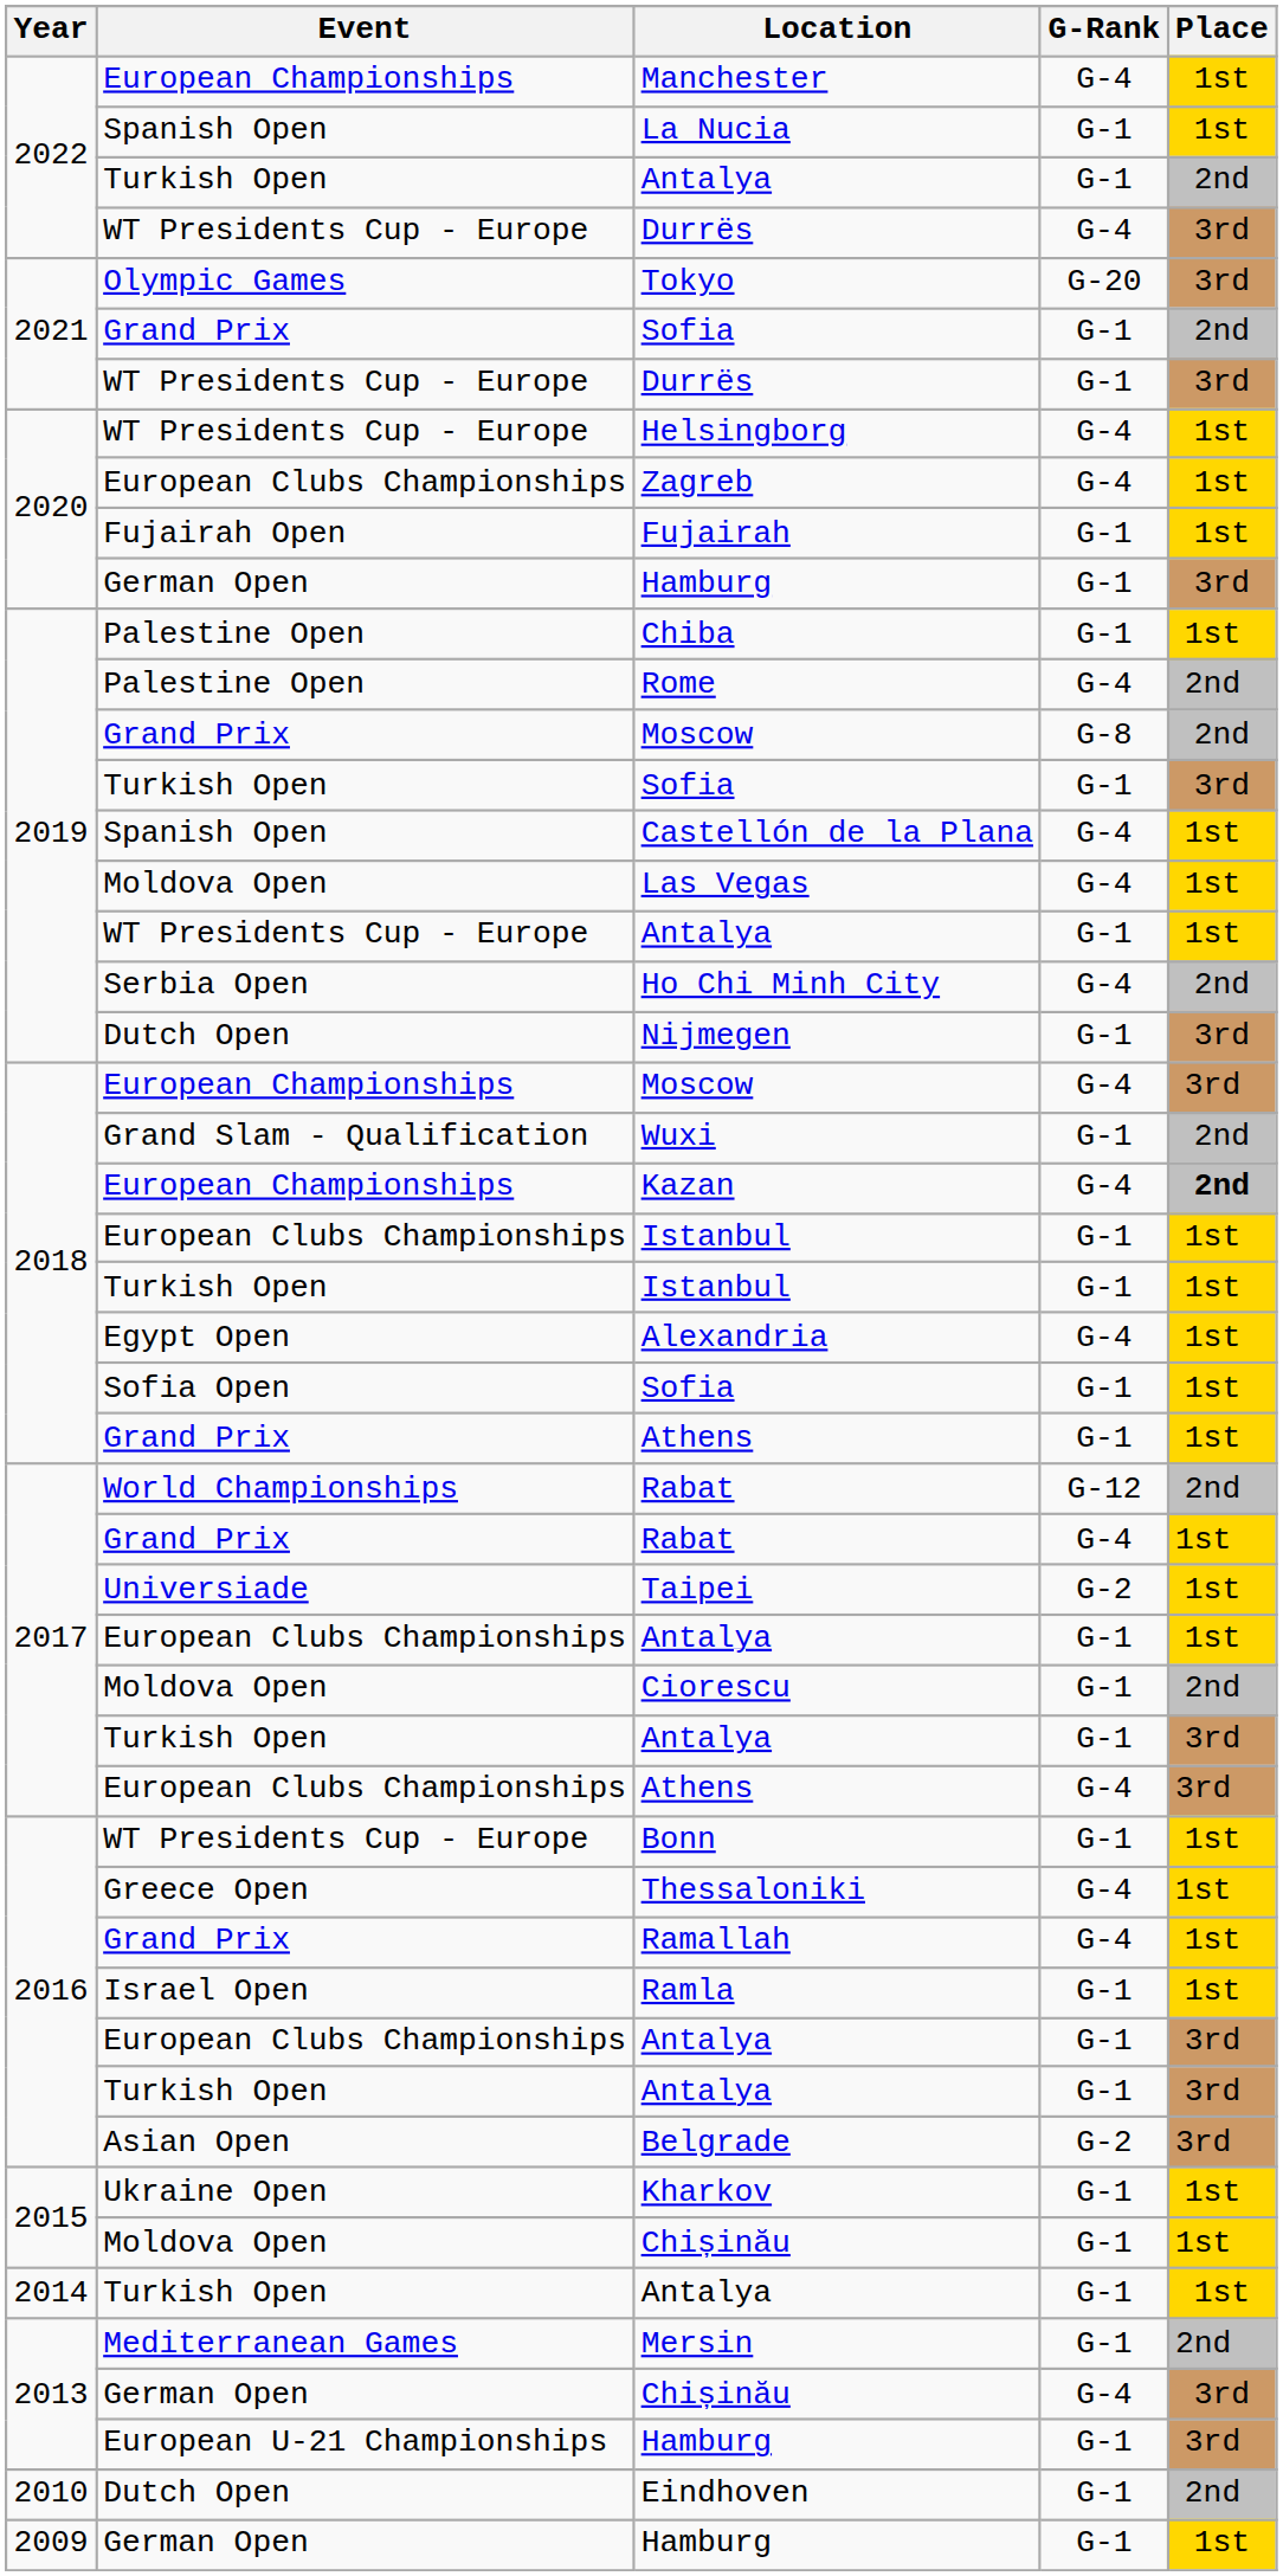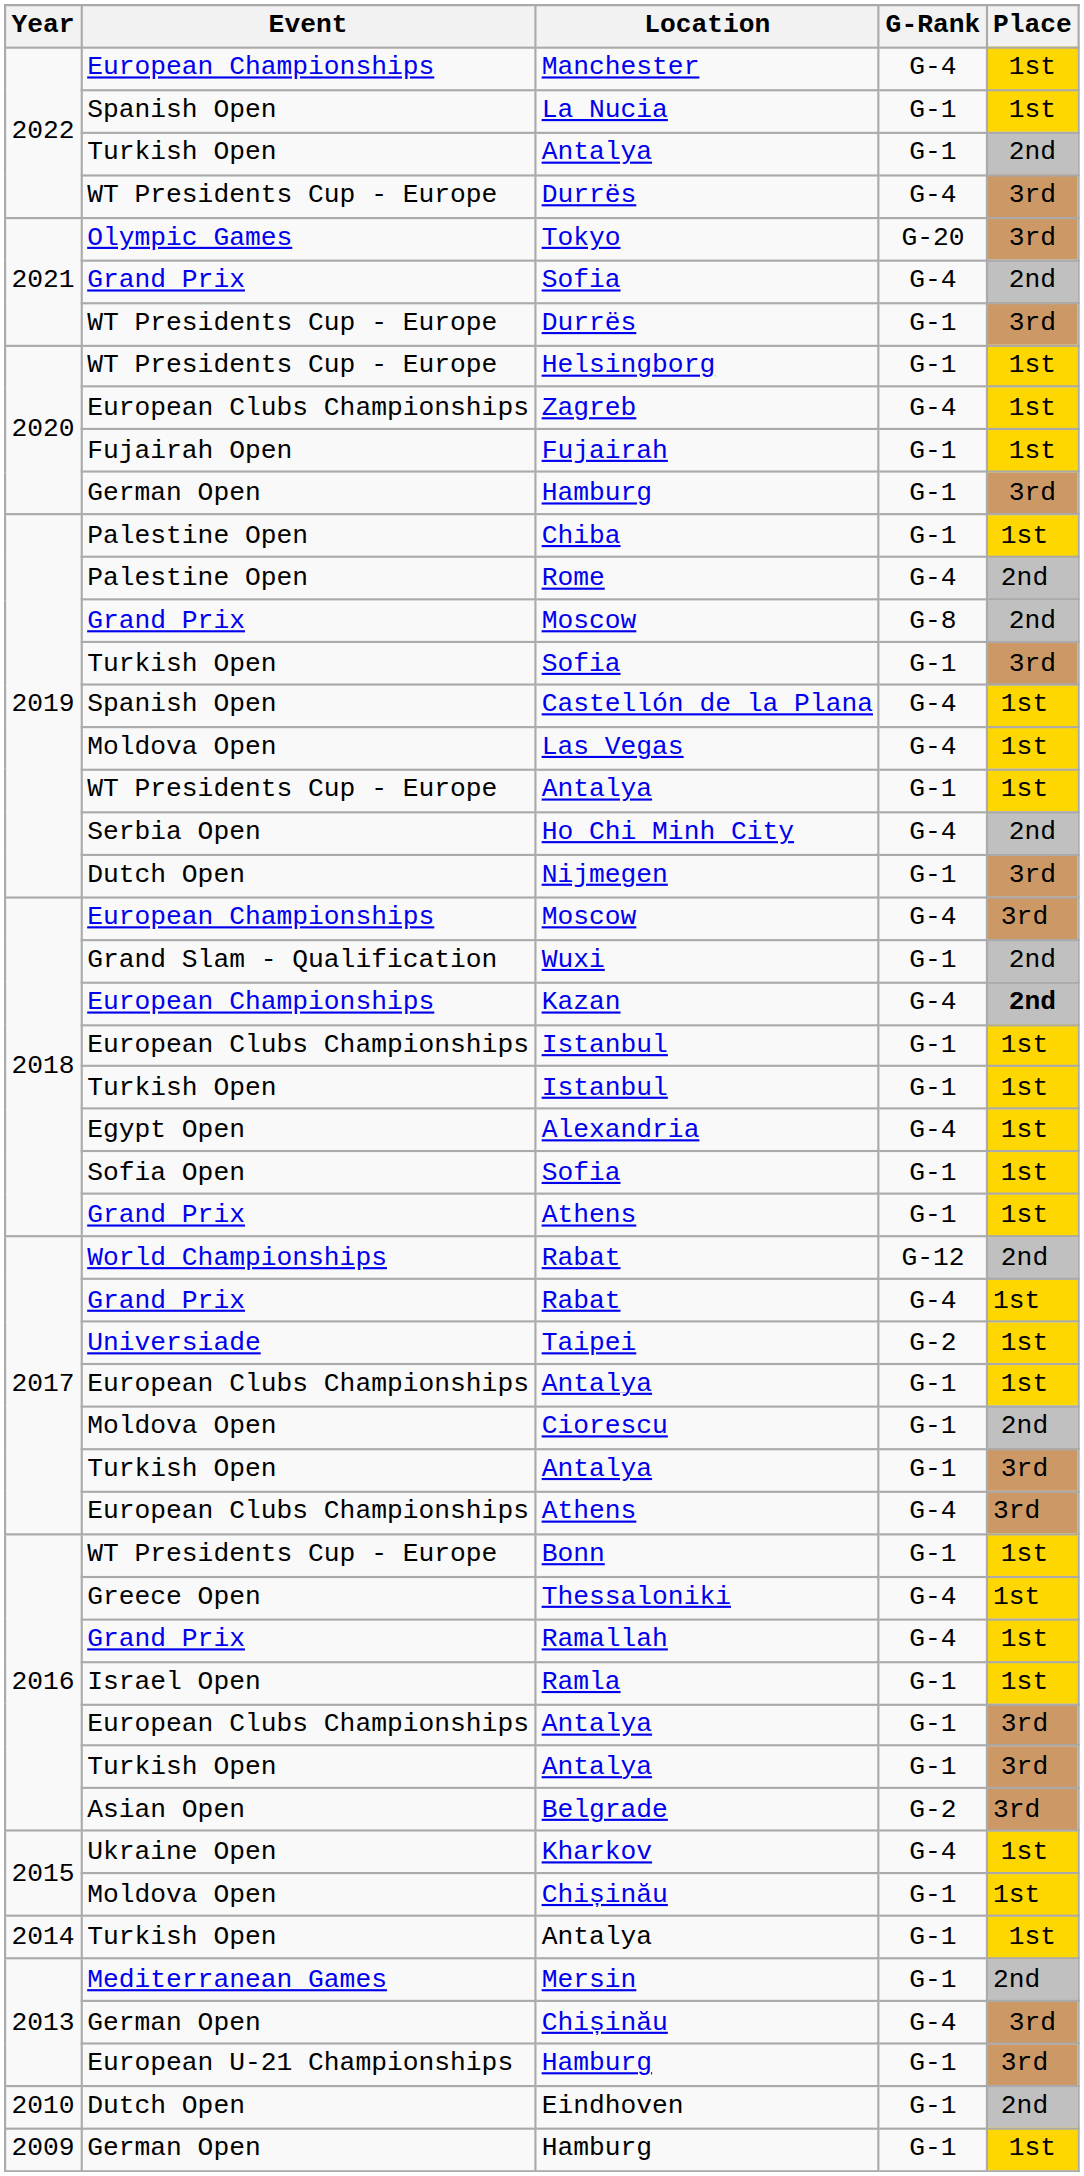2021 / Sofia | G-Rank: G-1 -> G-4
Helsingborg | G-Rank: G-4 -> G-1
Kharkov | G-Rank: G-1 -> G-4
